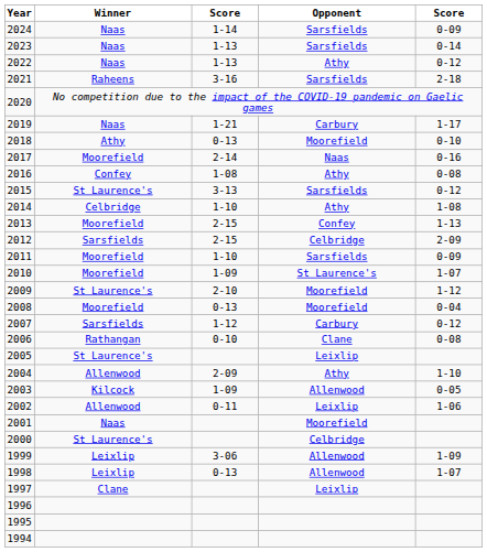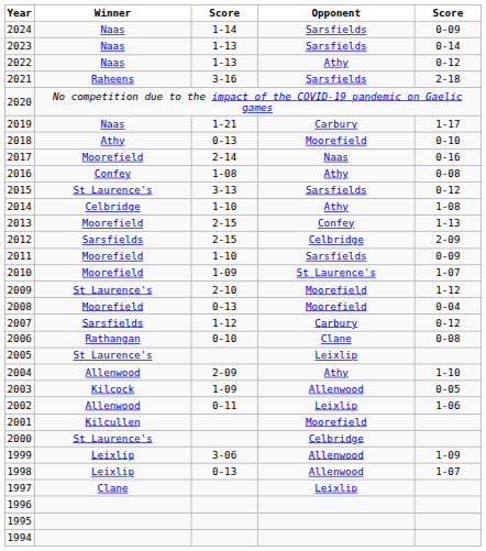2001 | Winner: Naas -> Kilcullen
